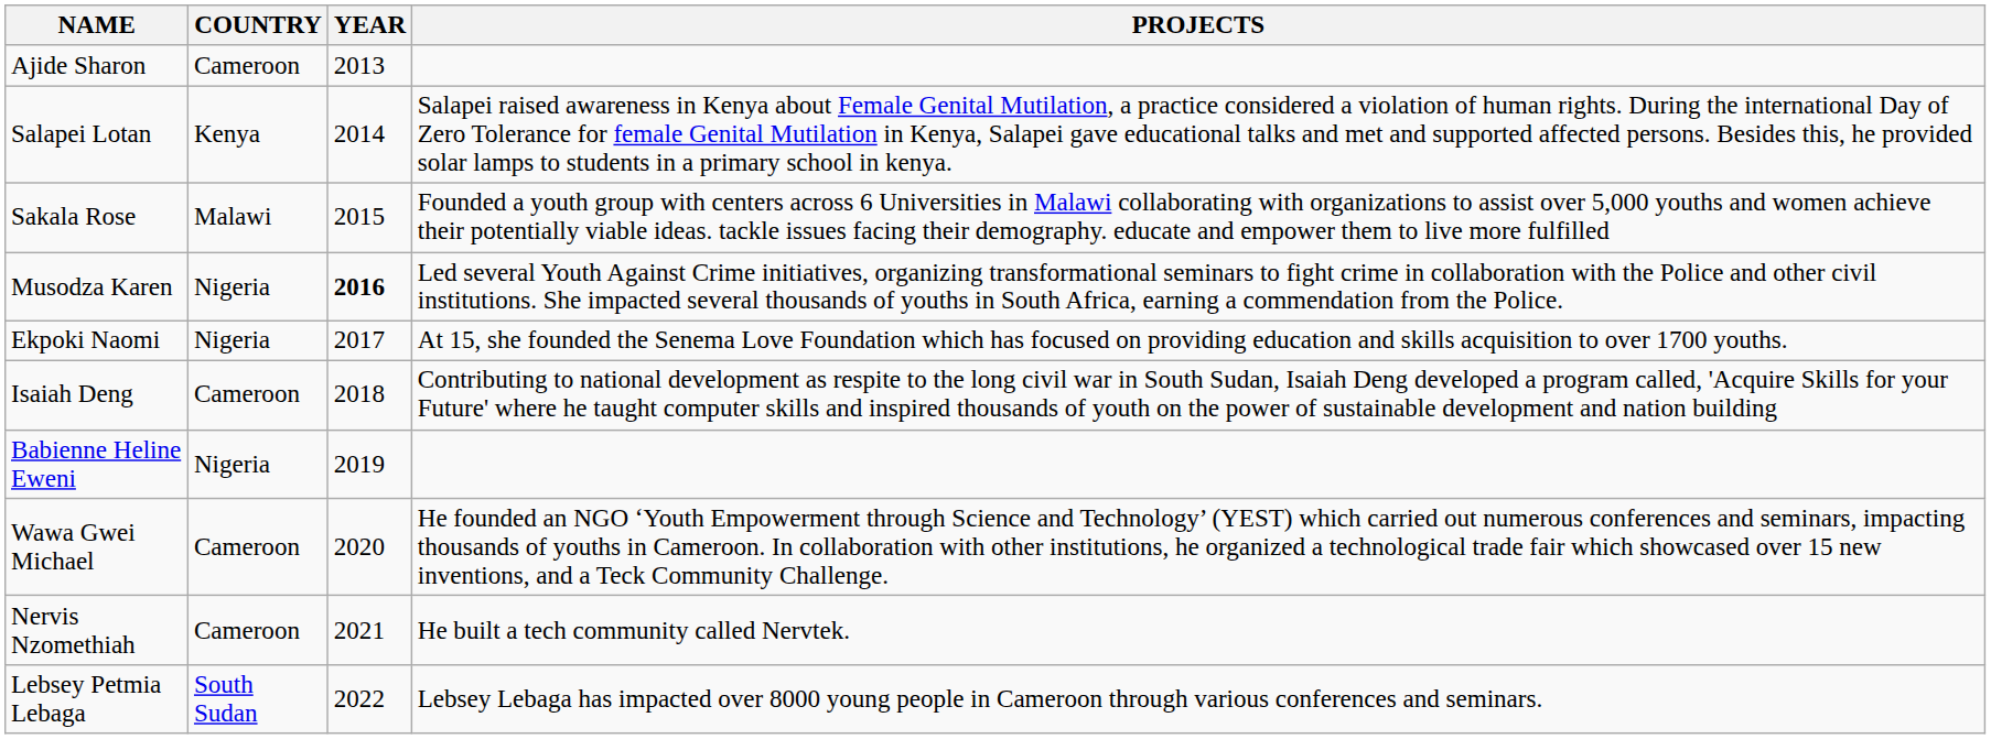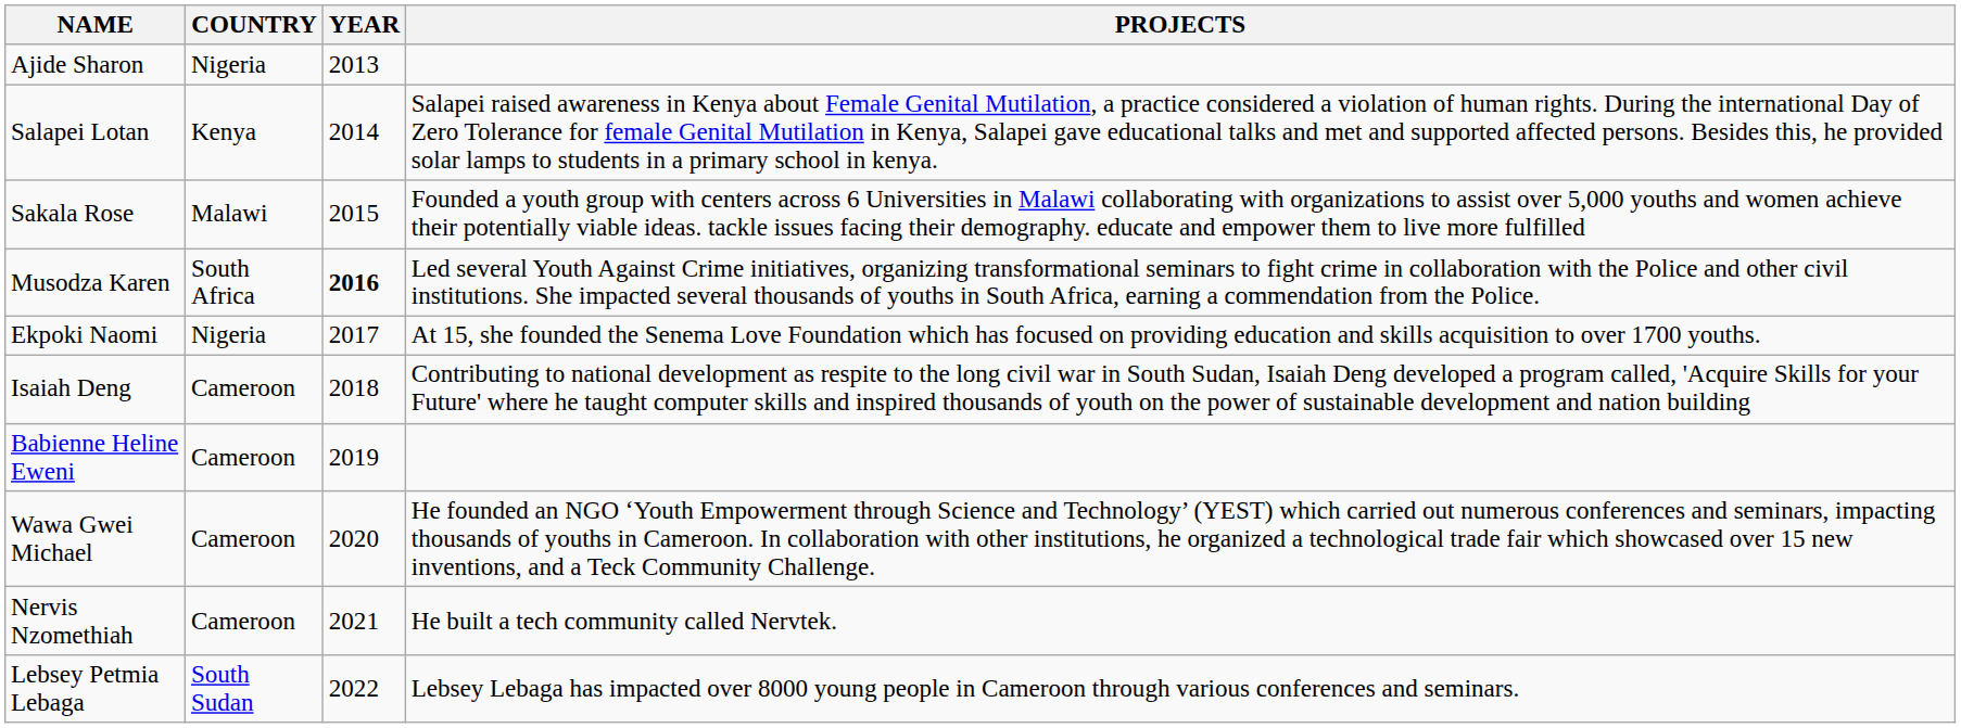Ajide Sharon | COUNTRY: Cameroon -> Nigeria
Musodza Karen | COUNTRY: Nigeria -> South Africa
Babienne Heline Eweni | COUNTRY: Nigeria -> Cameroon
